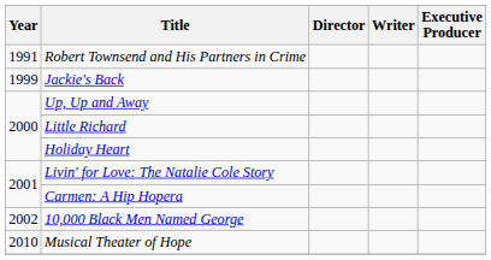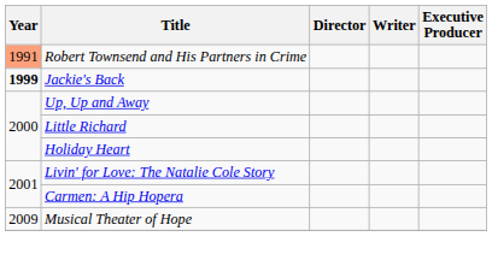Robert Townsend and His Partners in Crime | Year: no background -> lightsalmon background
Jackie's Back | Year: normal -> bold
- row: 2002 | 10,000 Black Men Named George
Musical Theater of Hope | Year: 2010 -> 2009
